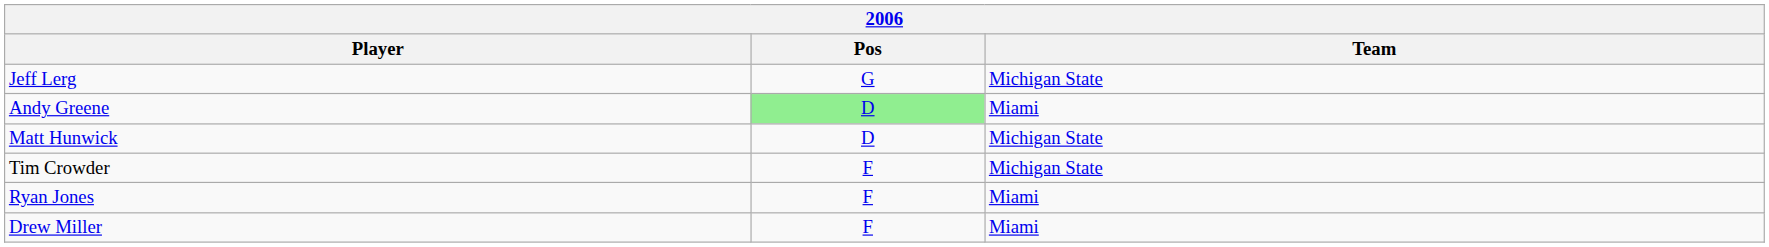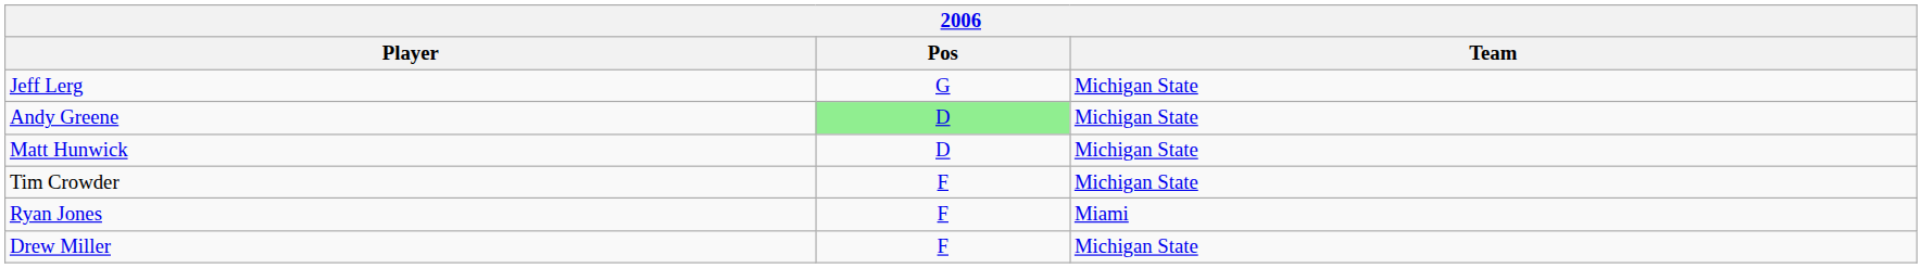Andy Greene | Team: Miami -> Michigan State
Drew Miller | Team: Miami -> Michigan State
